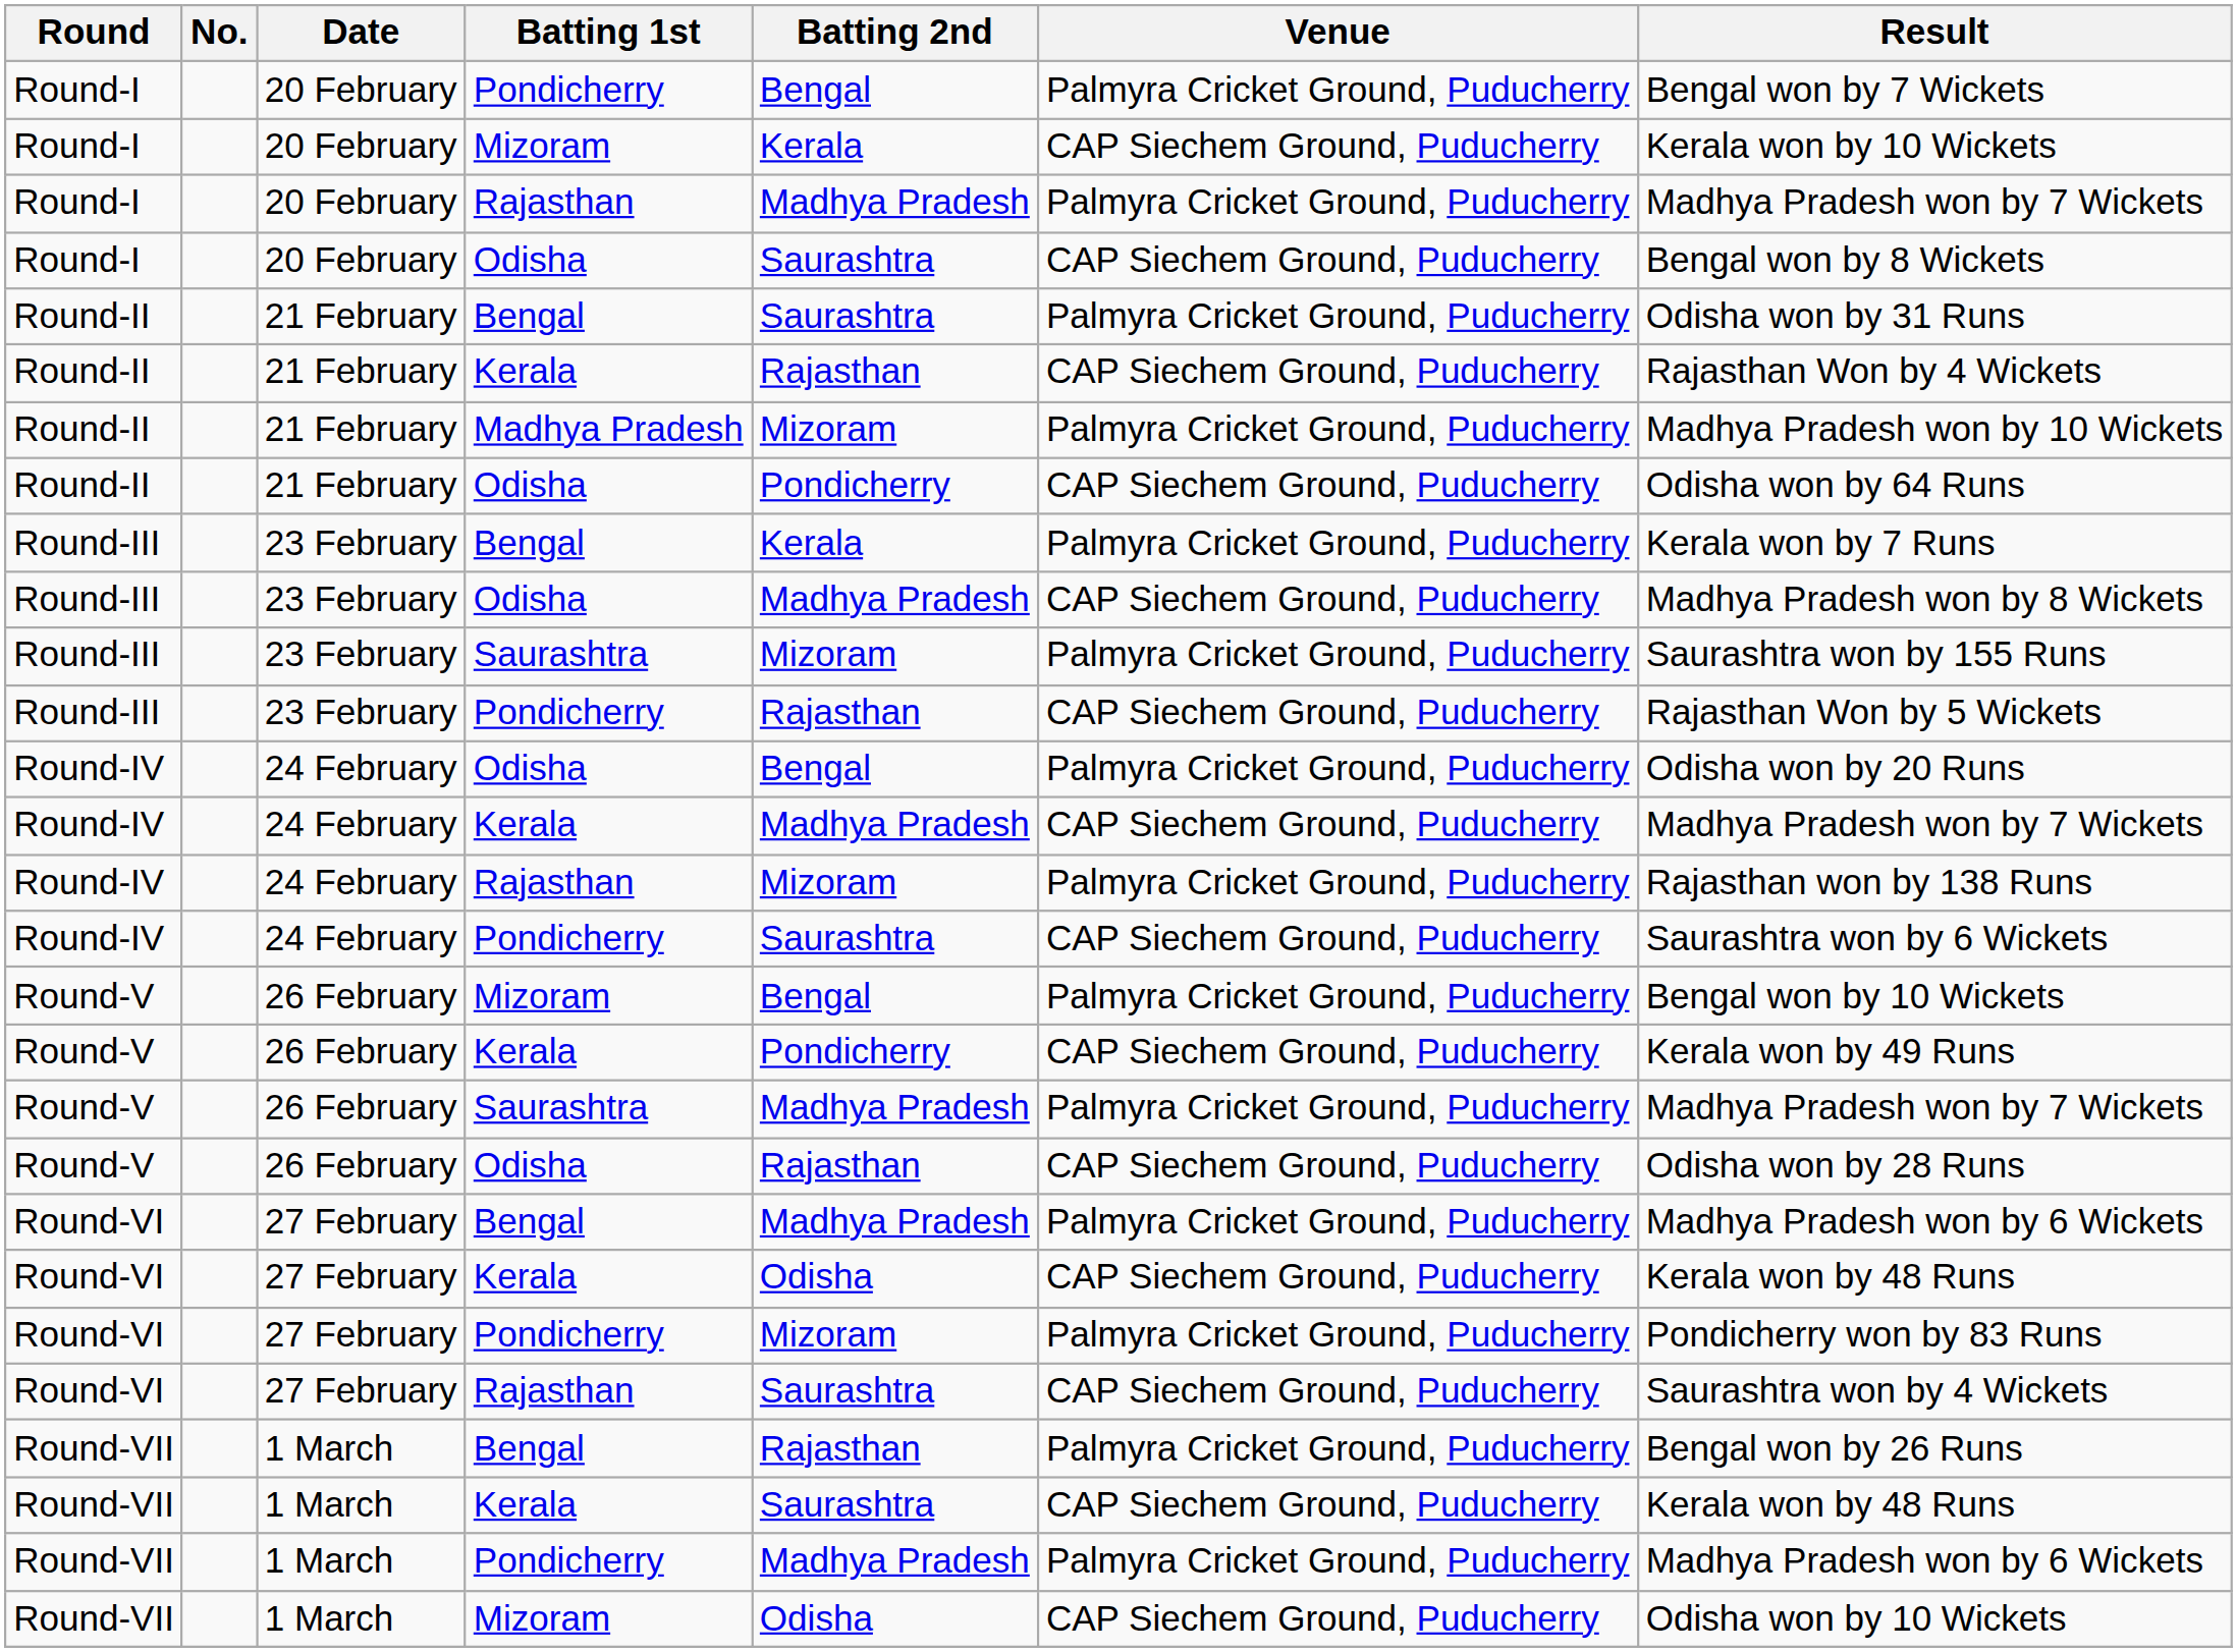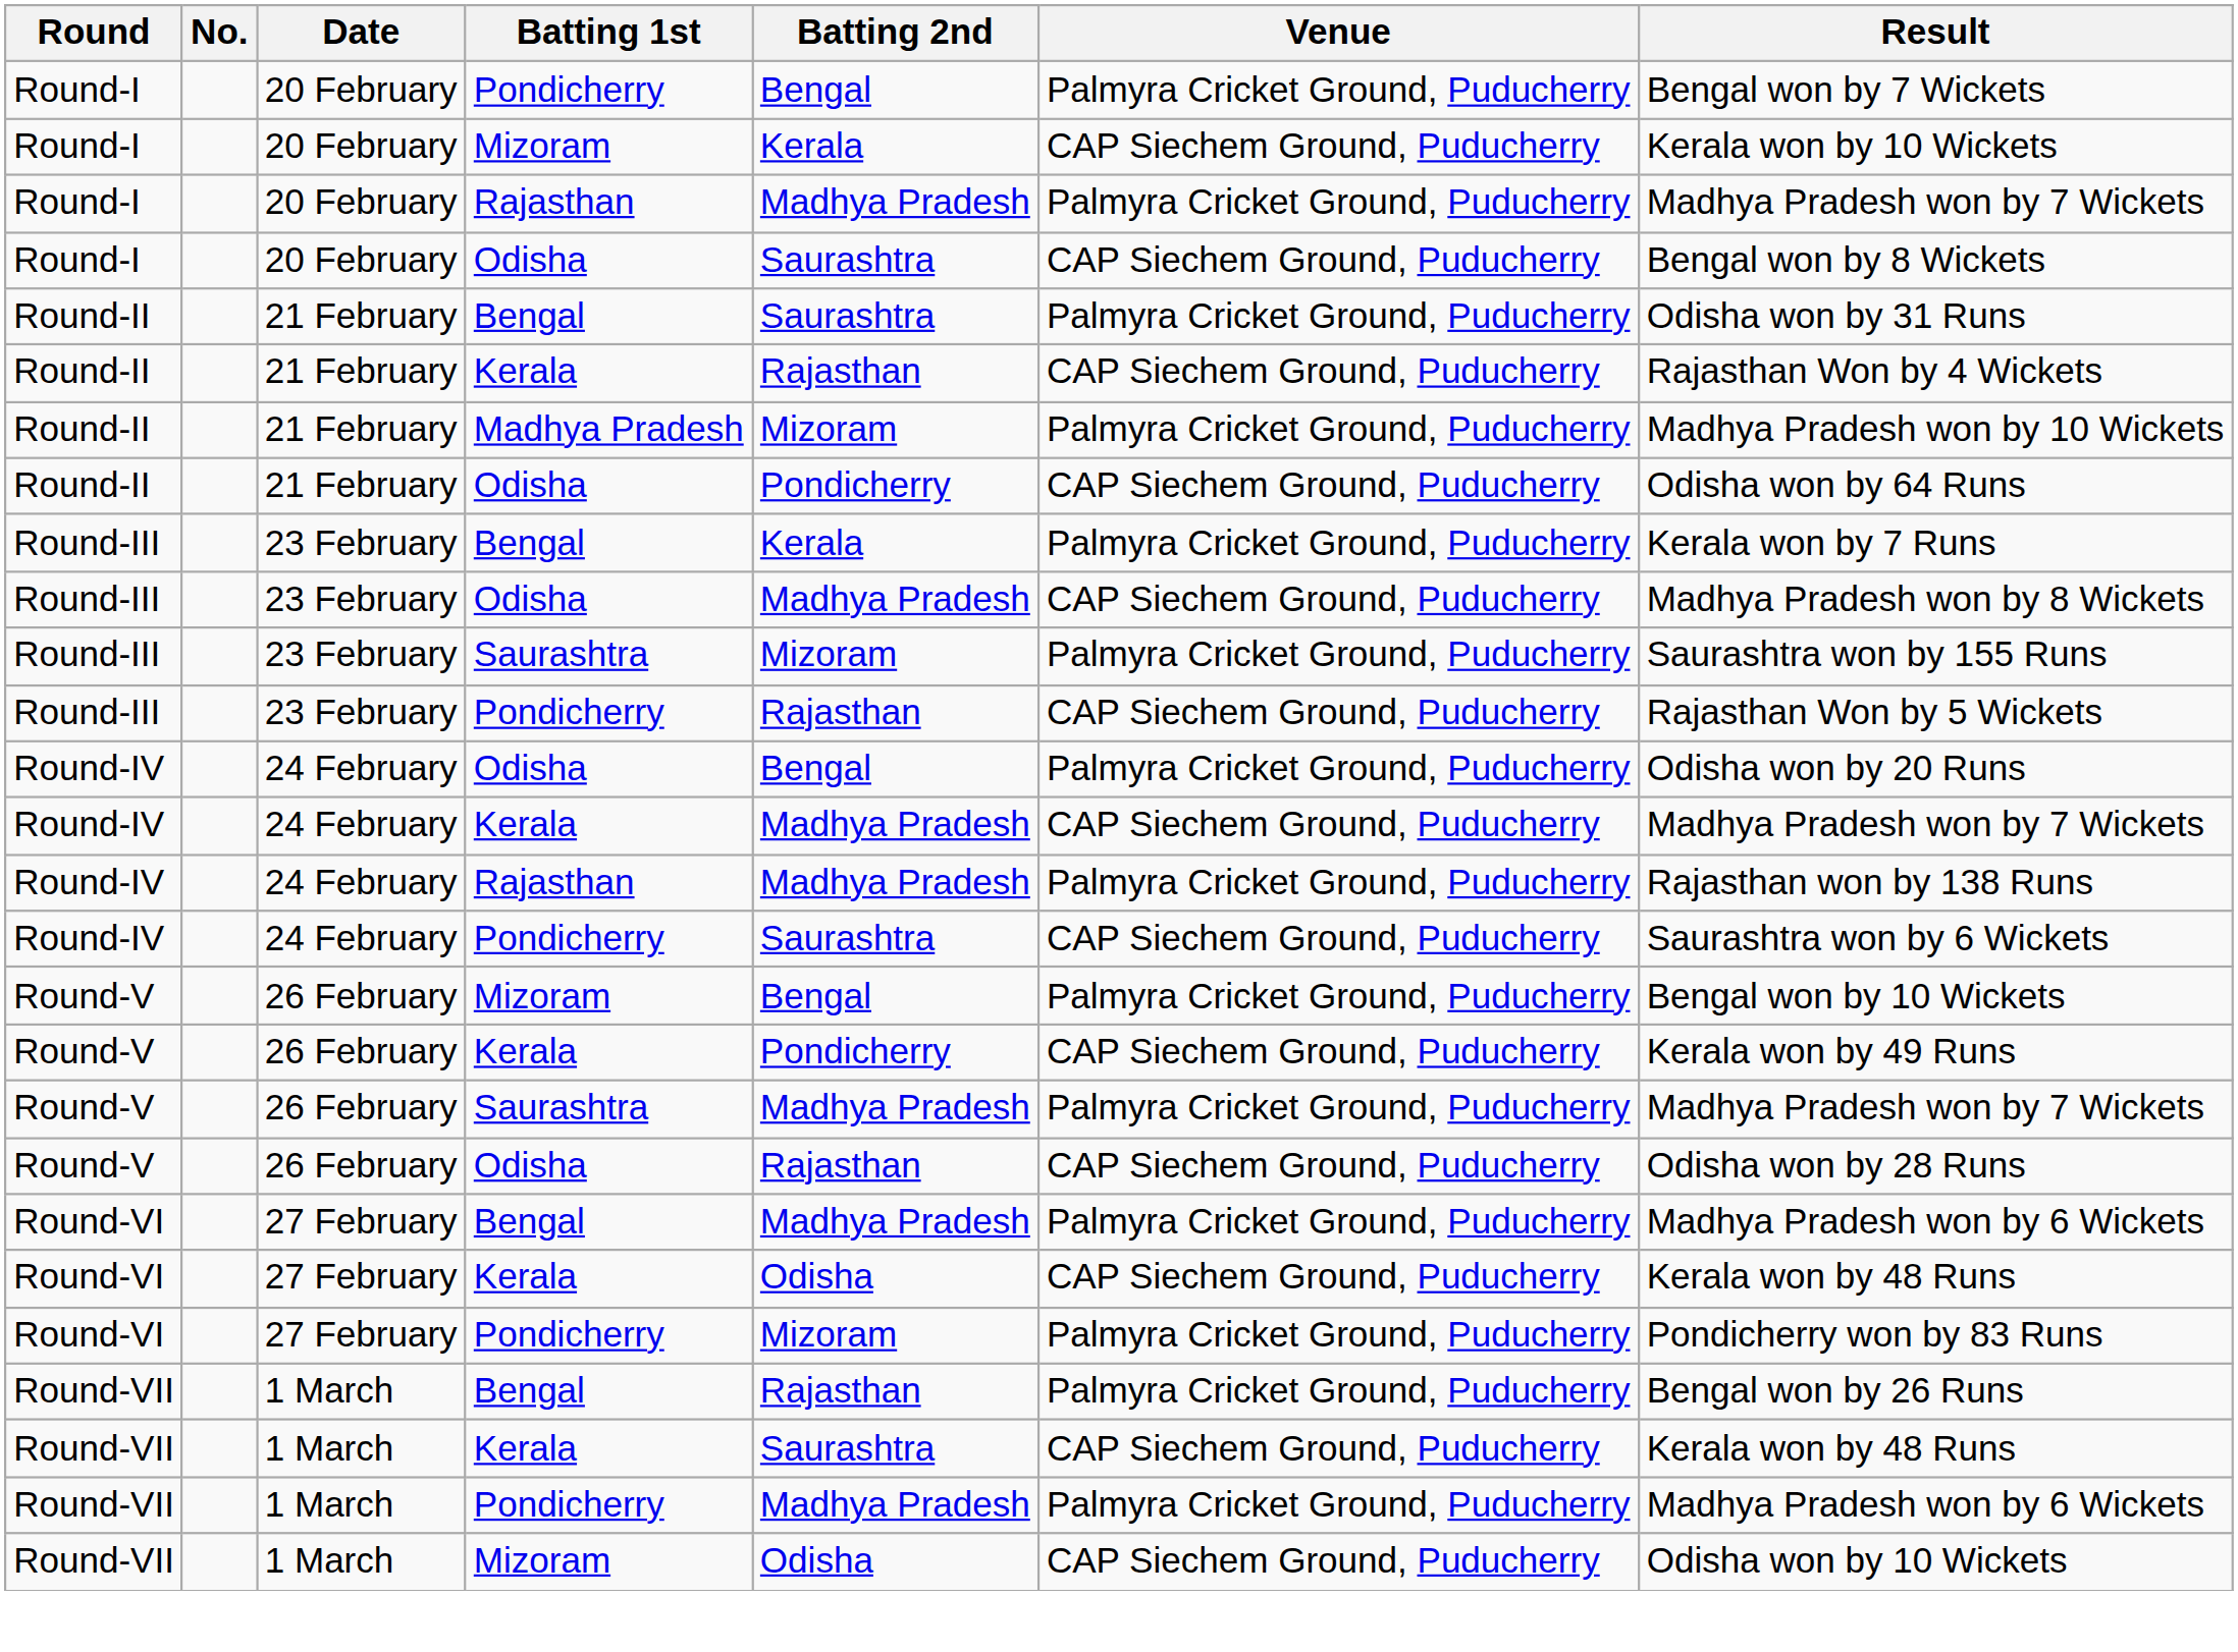Round-IV / Rajasthan | Batting 2nd: Mizoram -> Madhya Pradesh
- row: Round-VI | 27 February | Rajasthan | Saurashtra | CAP Siechem Ground, Puducherry | Saurashtra won by 4 Wickets
